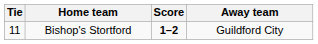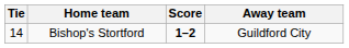Bishop's Stortford | Tie: 11 -> 14
